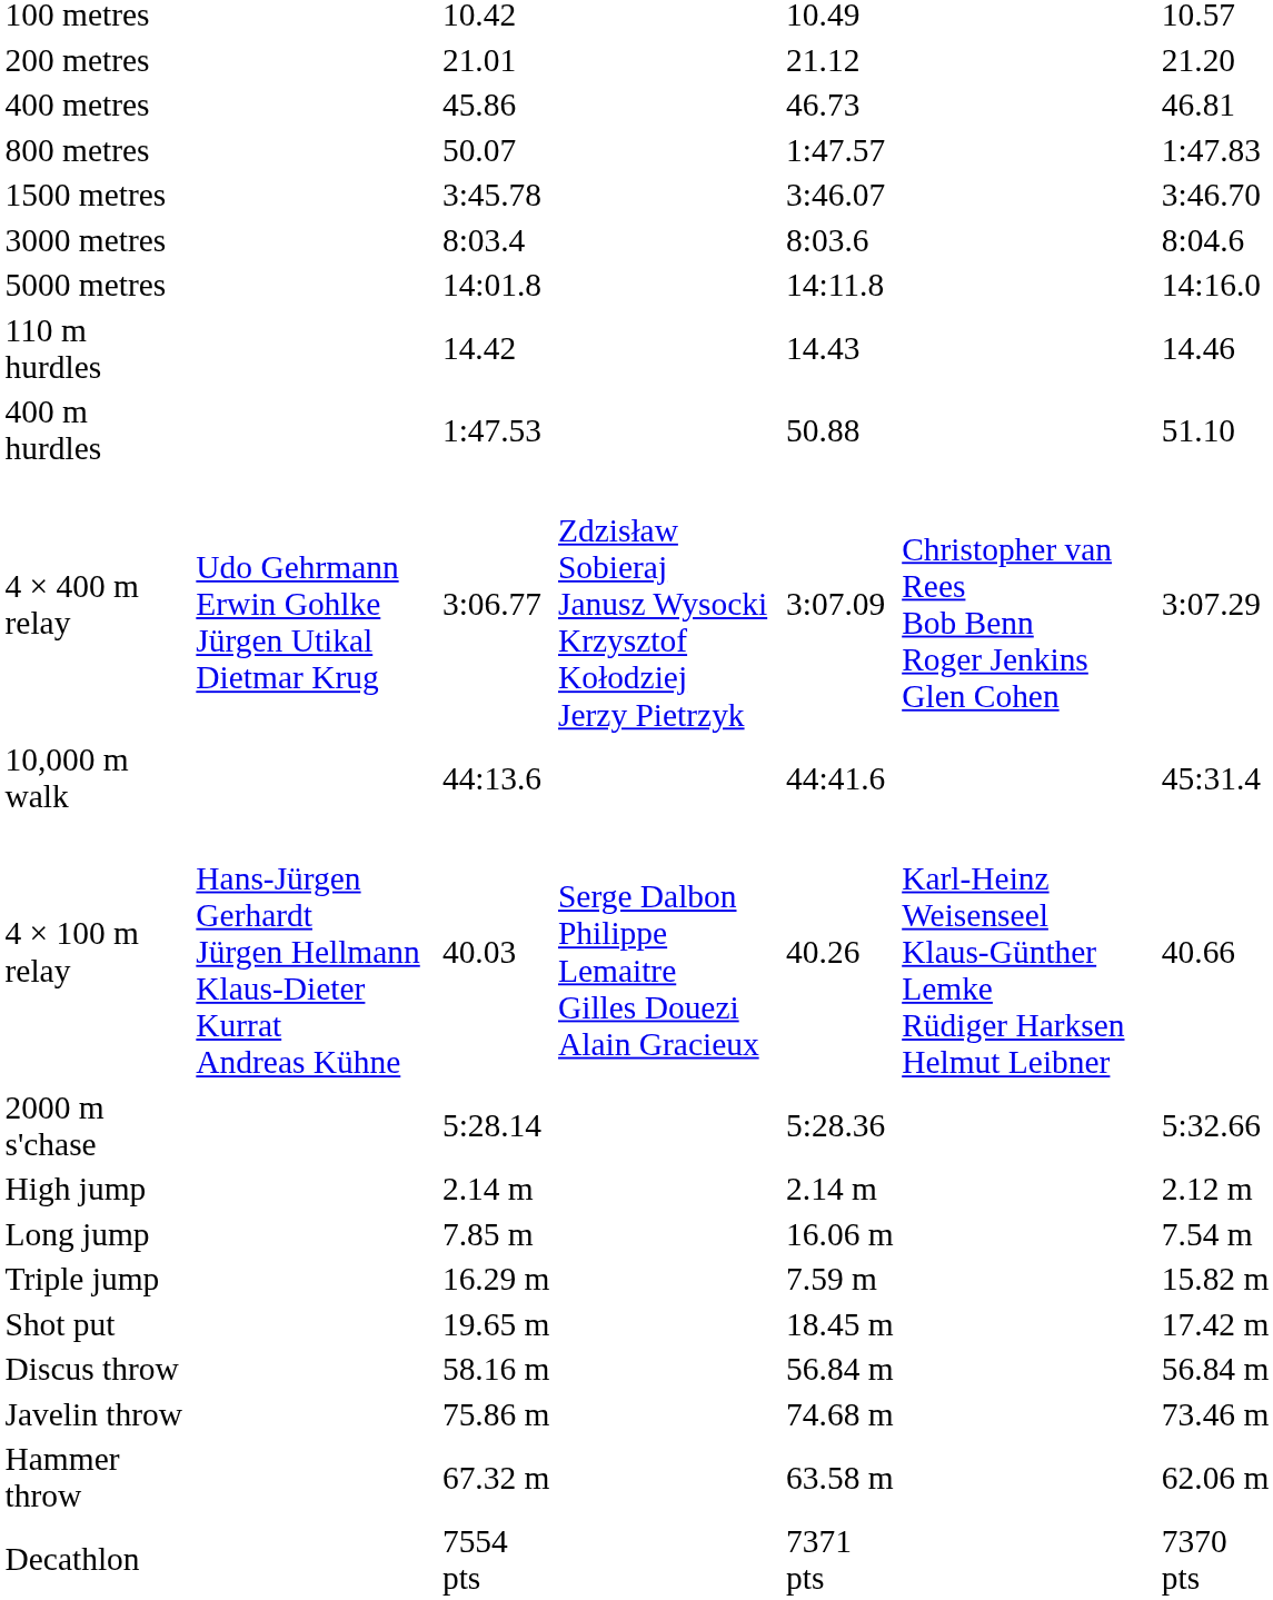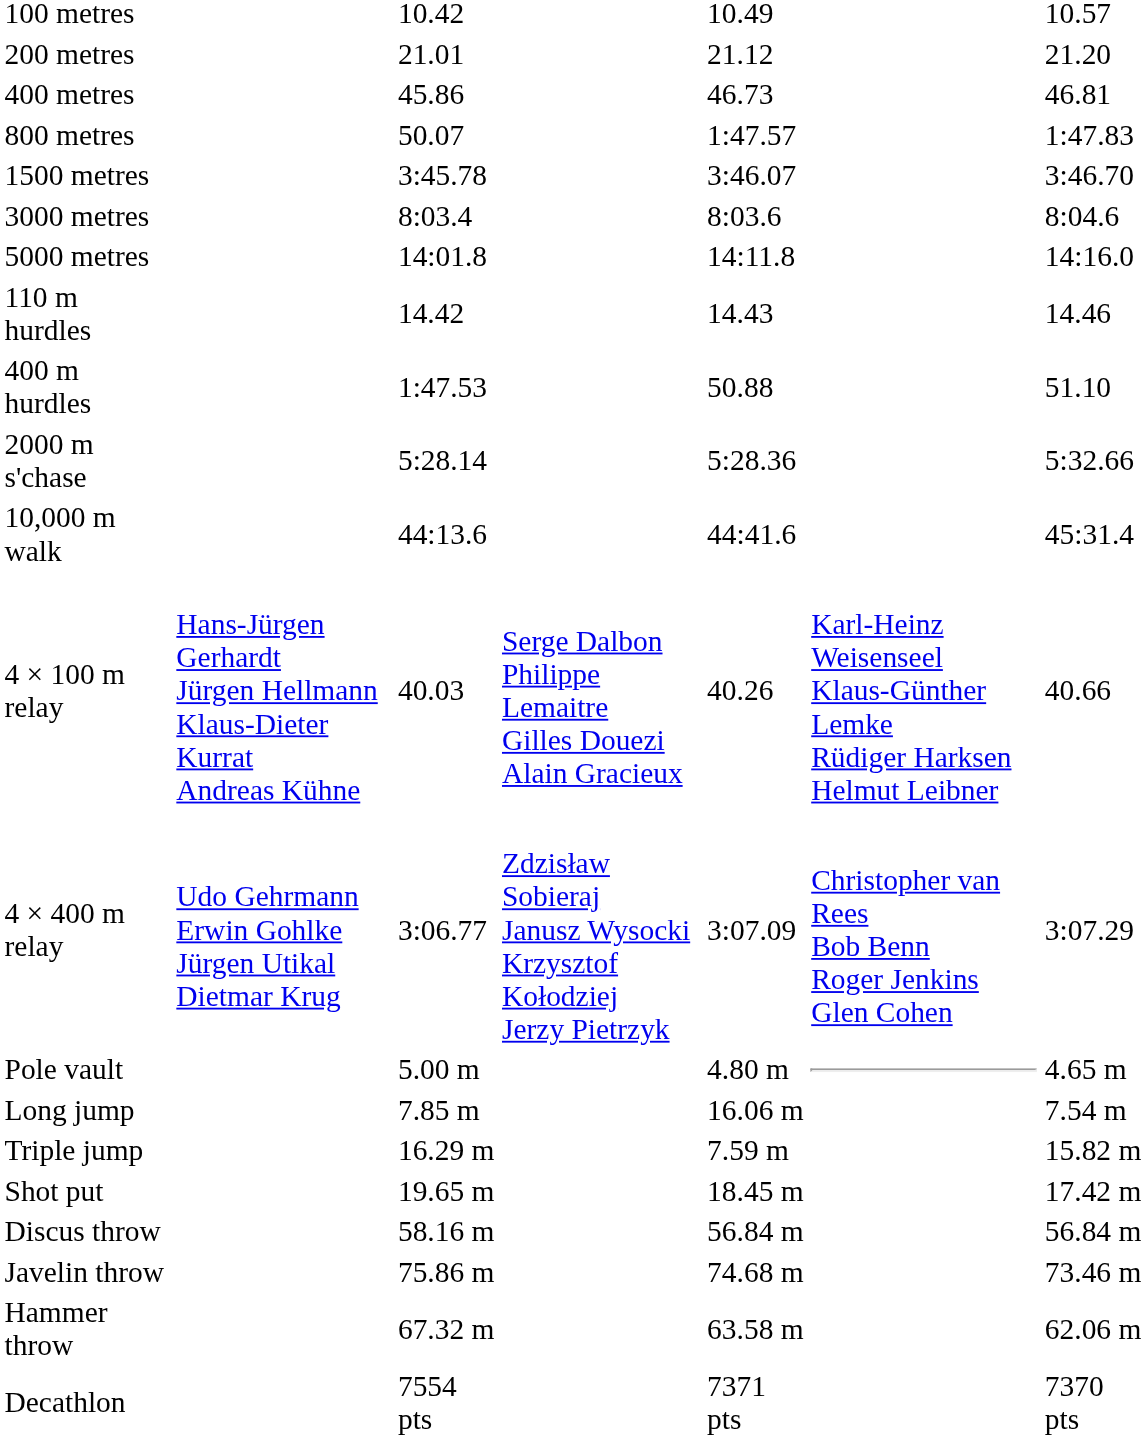rows swapped: 2000 m s'chase <-> 4 × 400 m relay
+ row: Pole vault | 5.00 m | 4.80 m | 4.65 m
- row: High jump | 2.14 m | 2.14 m | 2.12 m
